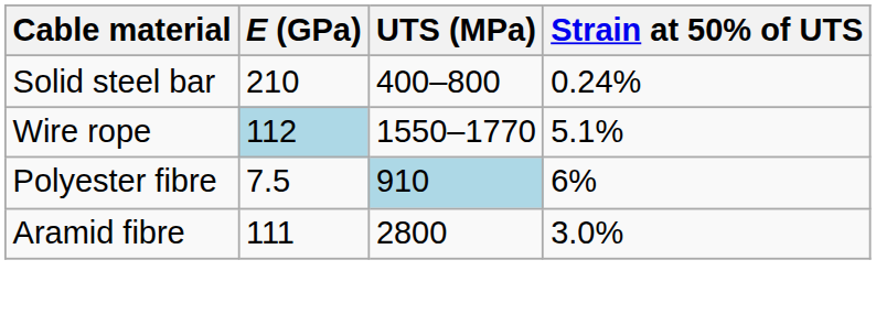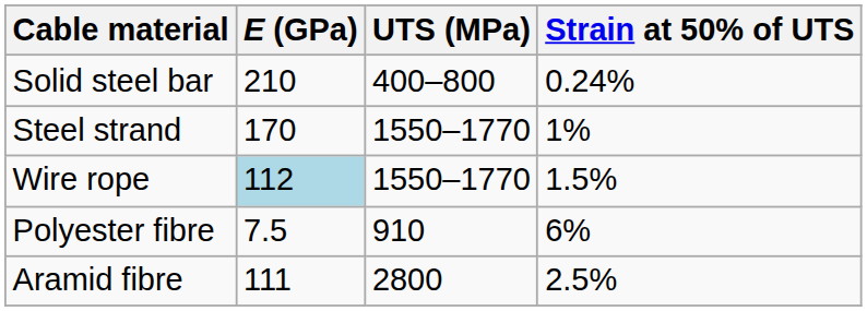+ row: Steel strand | 170 | 1550–1770 | 1%
Wire rope | Strain at 50% of UTS: 5.1% -> 1.5%
Polyester fibre | UTS (MPa): lightblue background -> no background
Aramid fibre | Strain at 50% of UTS: 3.0% -> 2.5%
